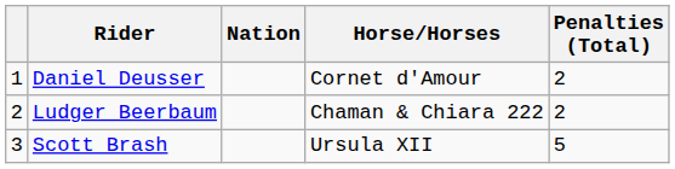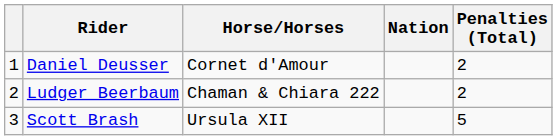columns swapped: Nation <-> Horse/Horses
